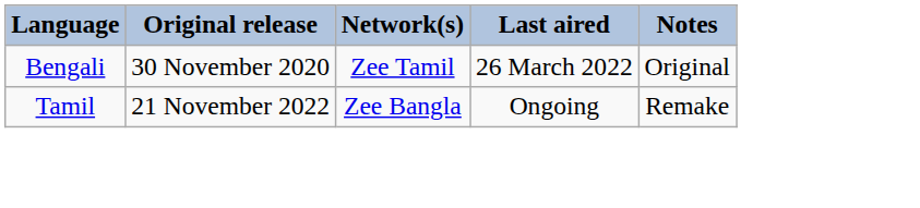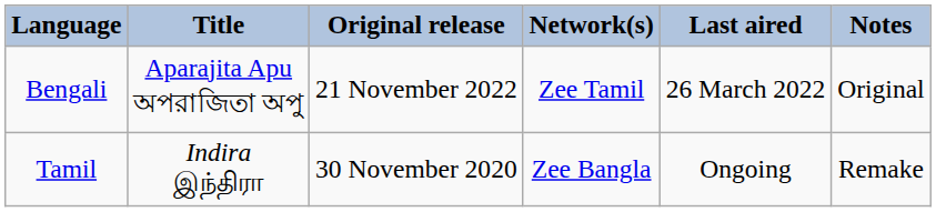+ column: Title | Aparajita Apu অপরাজিতা অপু | Indira இந்திரா
Bengali | Original release: 30 November 2020 -> 21 November 2022
Tamil | Original release: 21 November 2022 -> 30 November 2020
